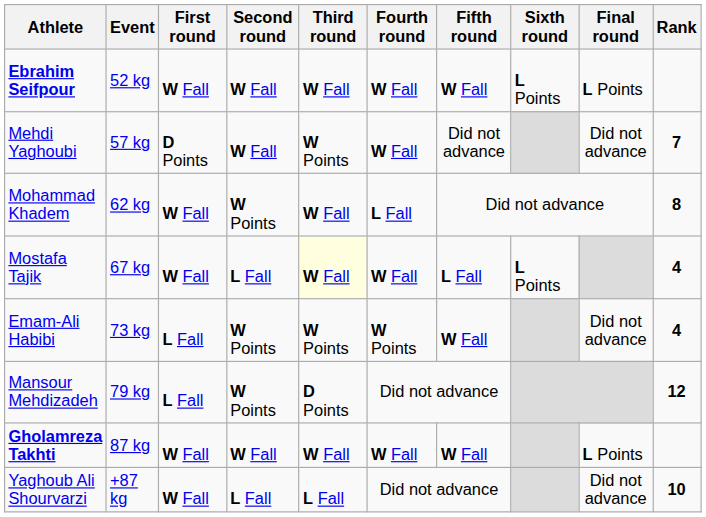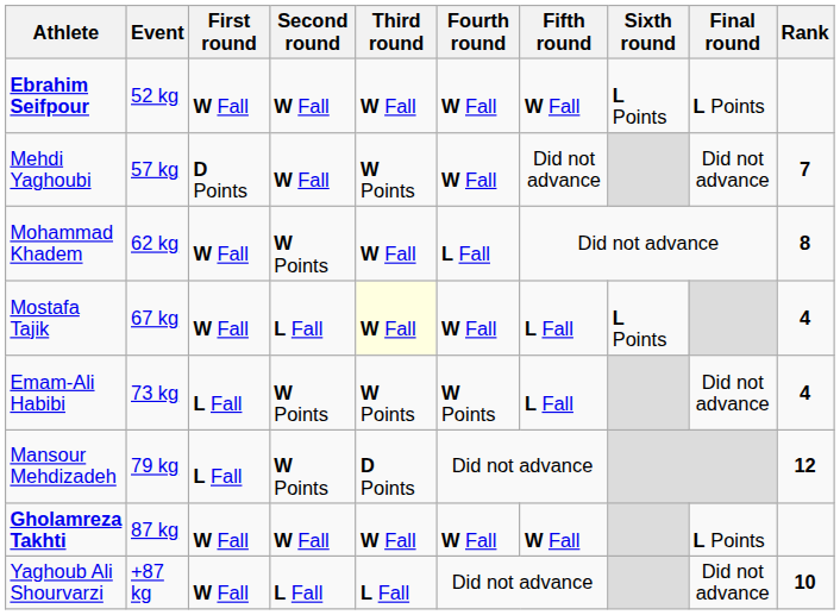Emam-Ali Habibi | Fifth round: W Fall -> L Fall
